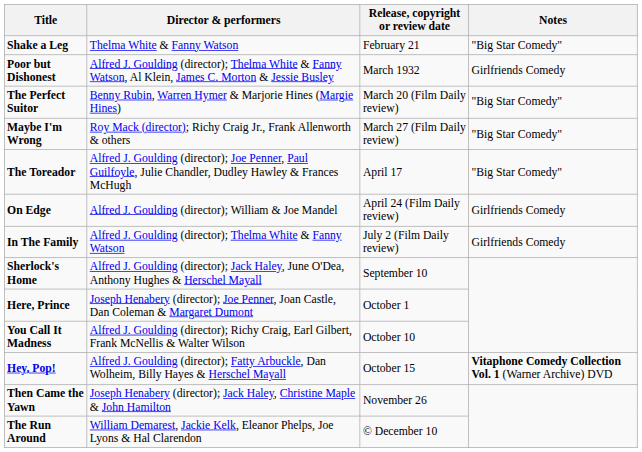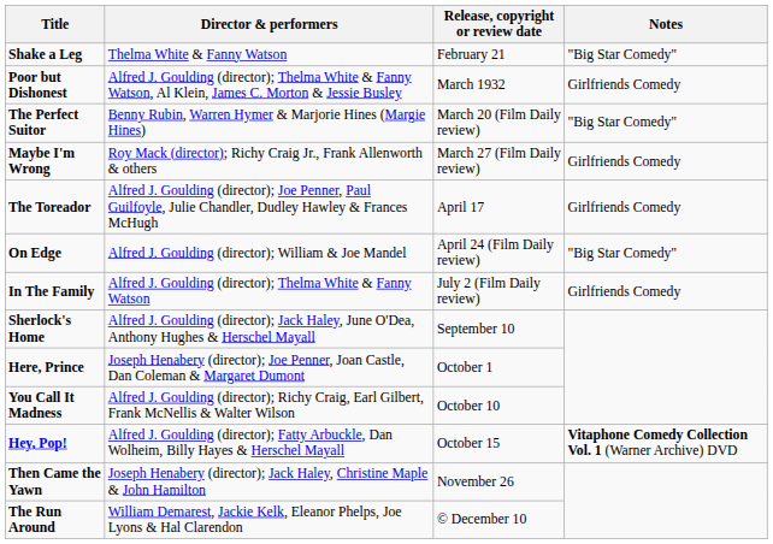Maybe I'm Wrong | Notes: "Big Star Comedy" -> Girlfriends Comedy
The Toreador | Notes: "Big Star Comedy" -> Girlfriends Comedy
On Edge | Notes: Girlfriends Comedy -> "Big Star Comedy"
